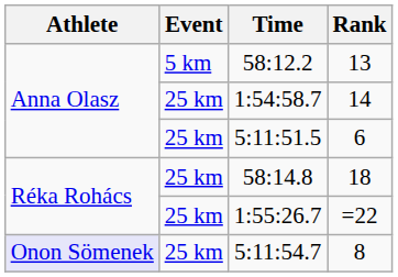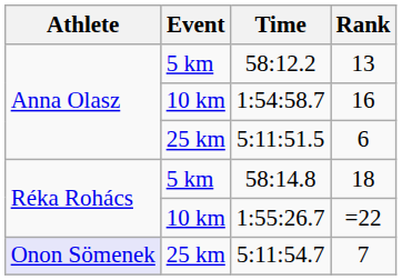1:54:58.7 | Event: 25 km -> 10 km
1:54:58.7 | Rank: 14 -> 16
58:14.8 | Event: 25 km -> 5 km
1:55:26.7 | Event: 25 km -> 10 km
5:11:54.7 | Rank: 8 -> 7
